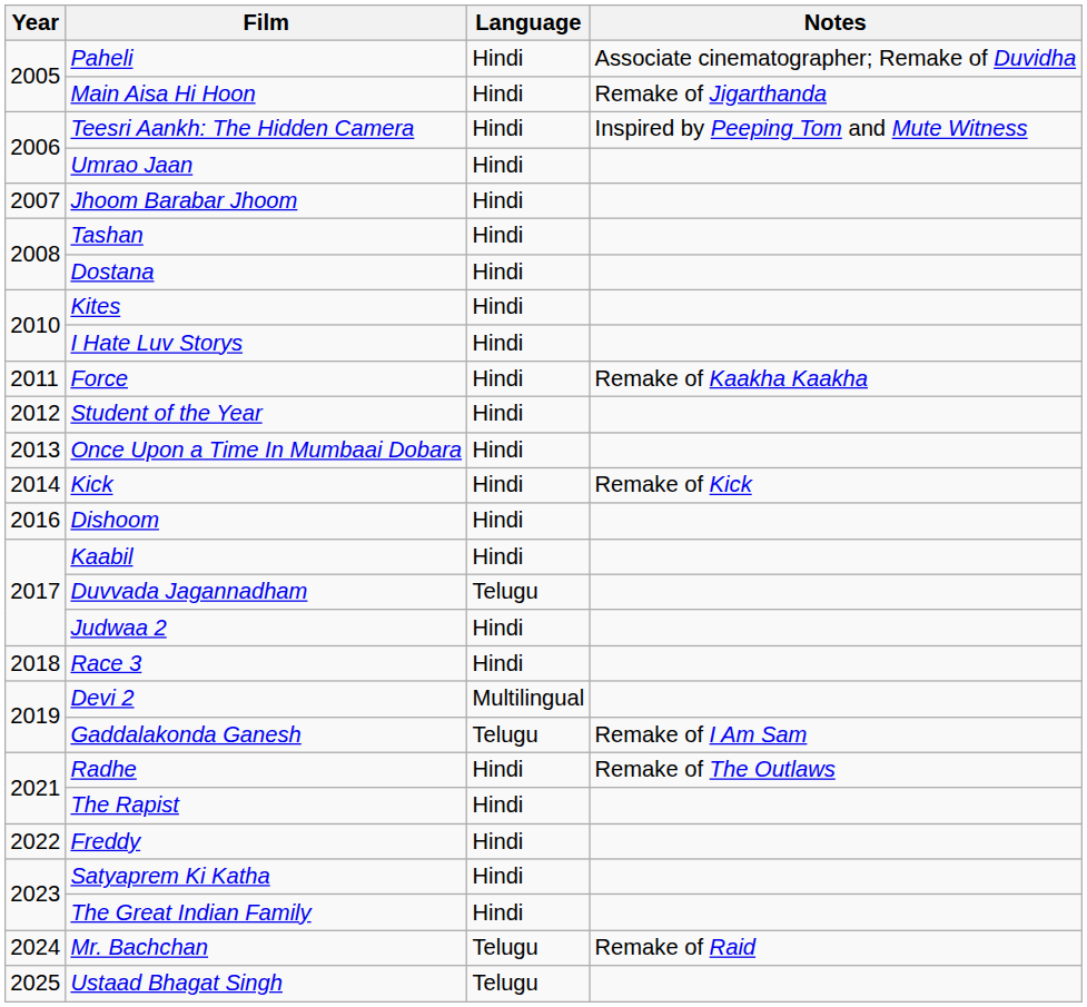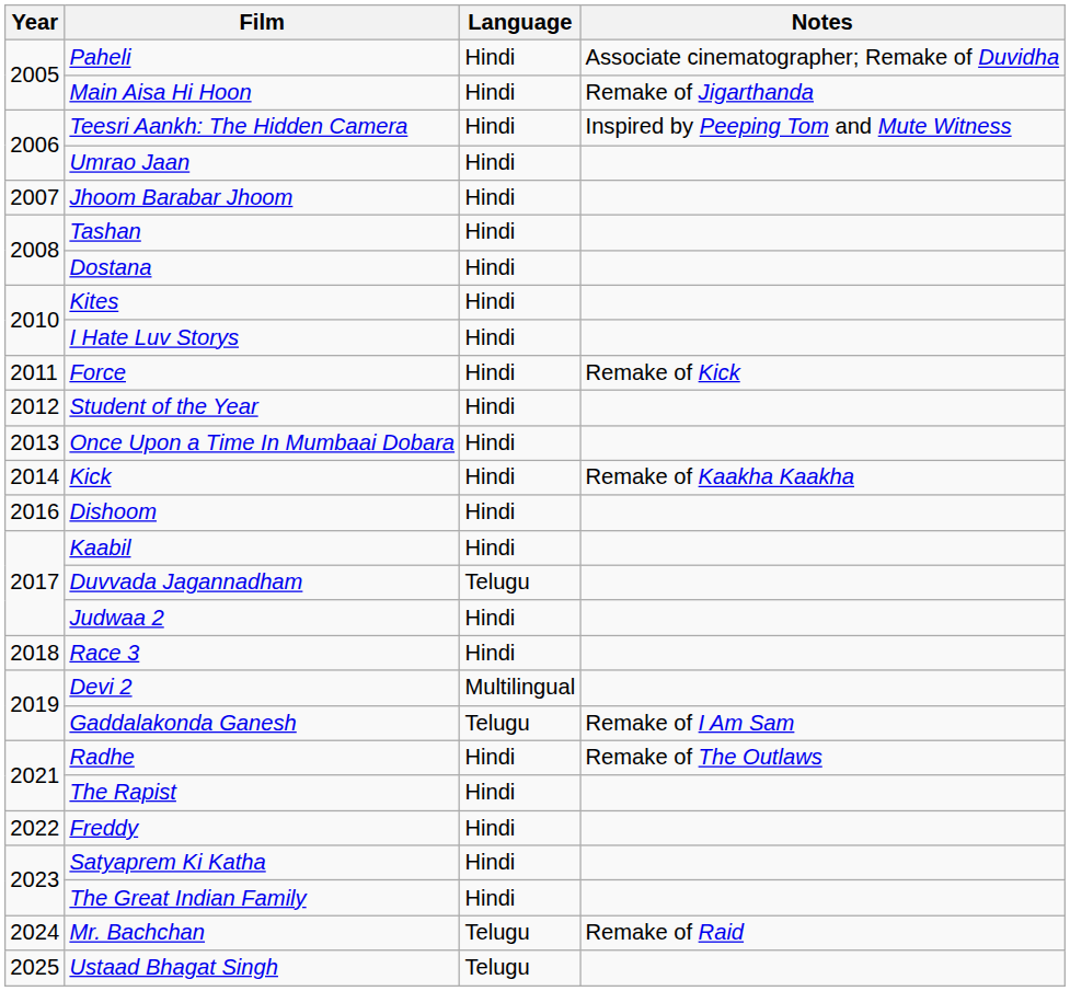Force | Notes: Remake of Kaakha Kaakha -> Remake of Kick
Kick | Notes: Remake of Kick -> Remake of Kaakha Kaakha
